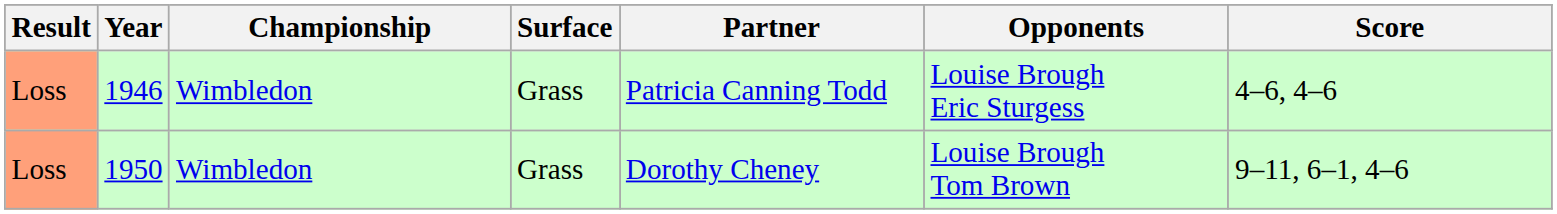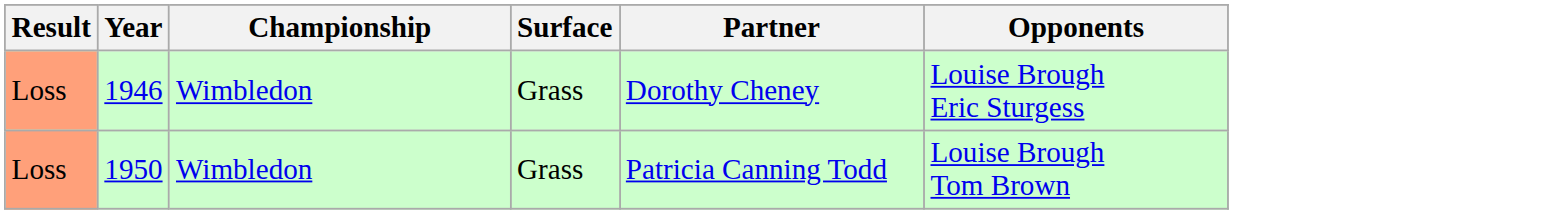- column: Score | 4–6, 4–6 | 9–11, 6–1, 4–6
1946 | Partner: Patricia Canning Todd -> Dorothy Cheney
1950 | Partner: Dorothy Cheney -> Patricia Canning Todd
